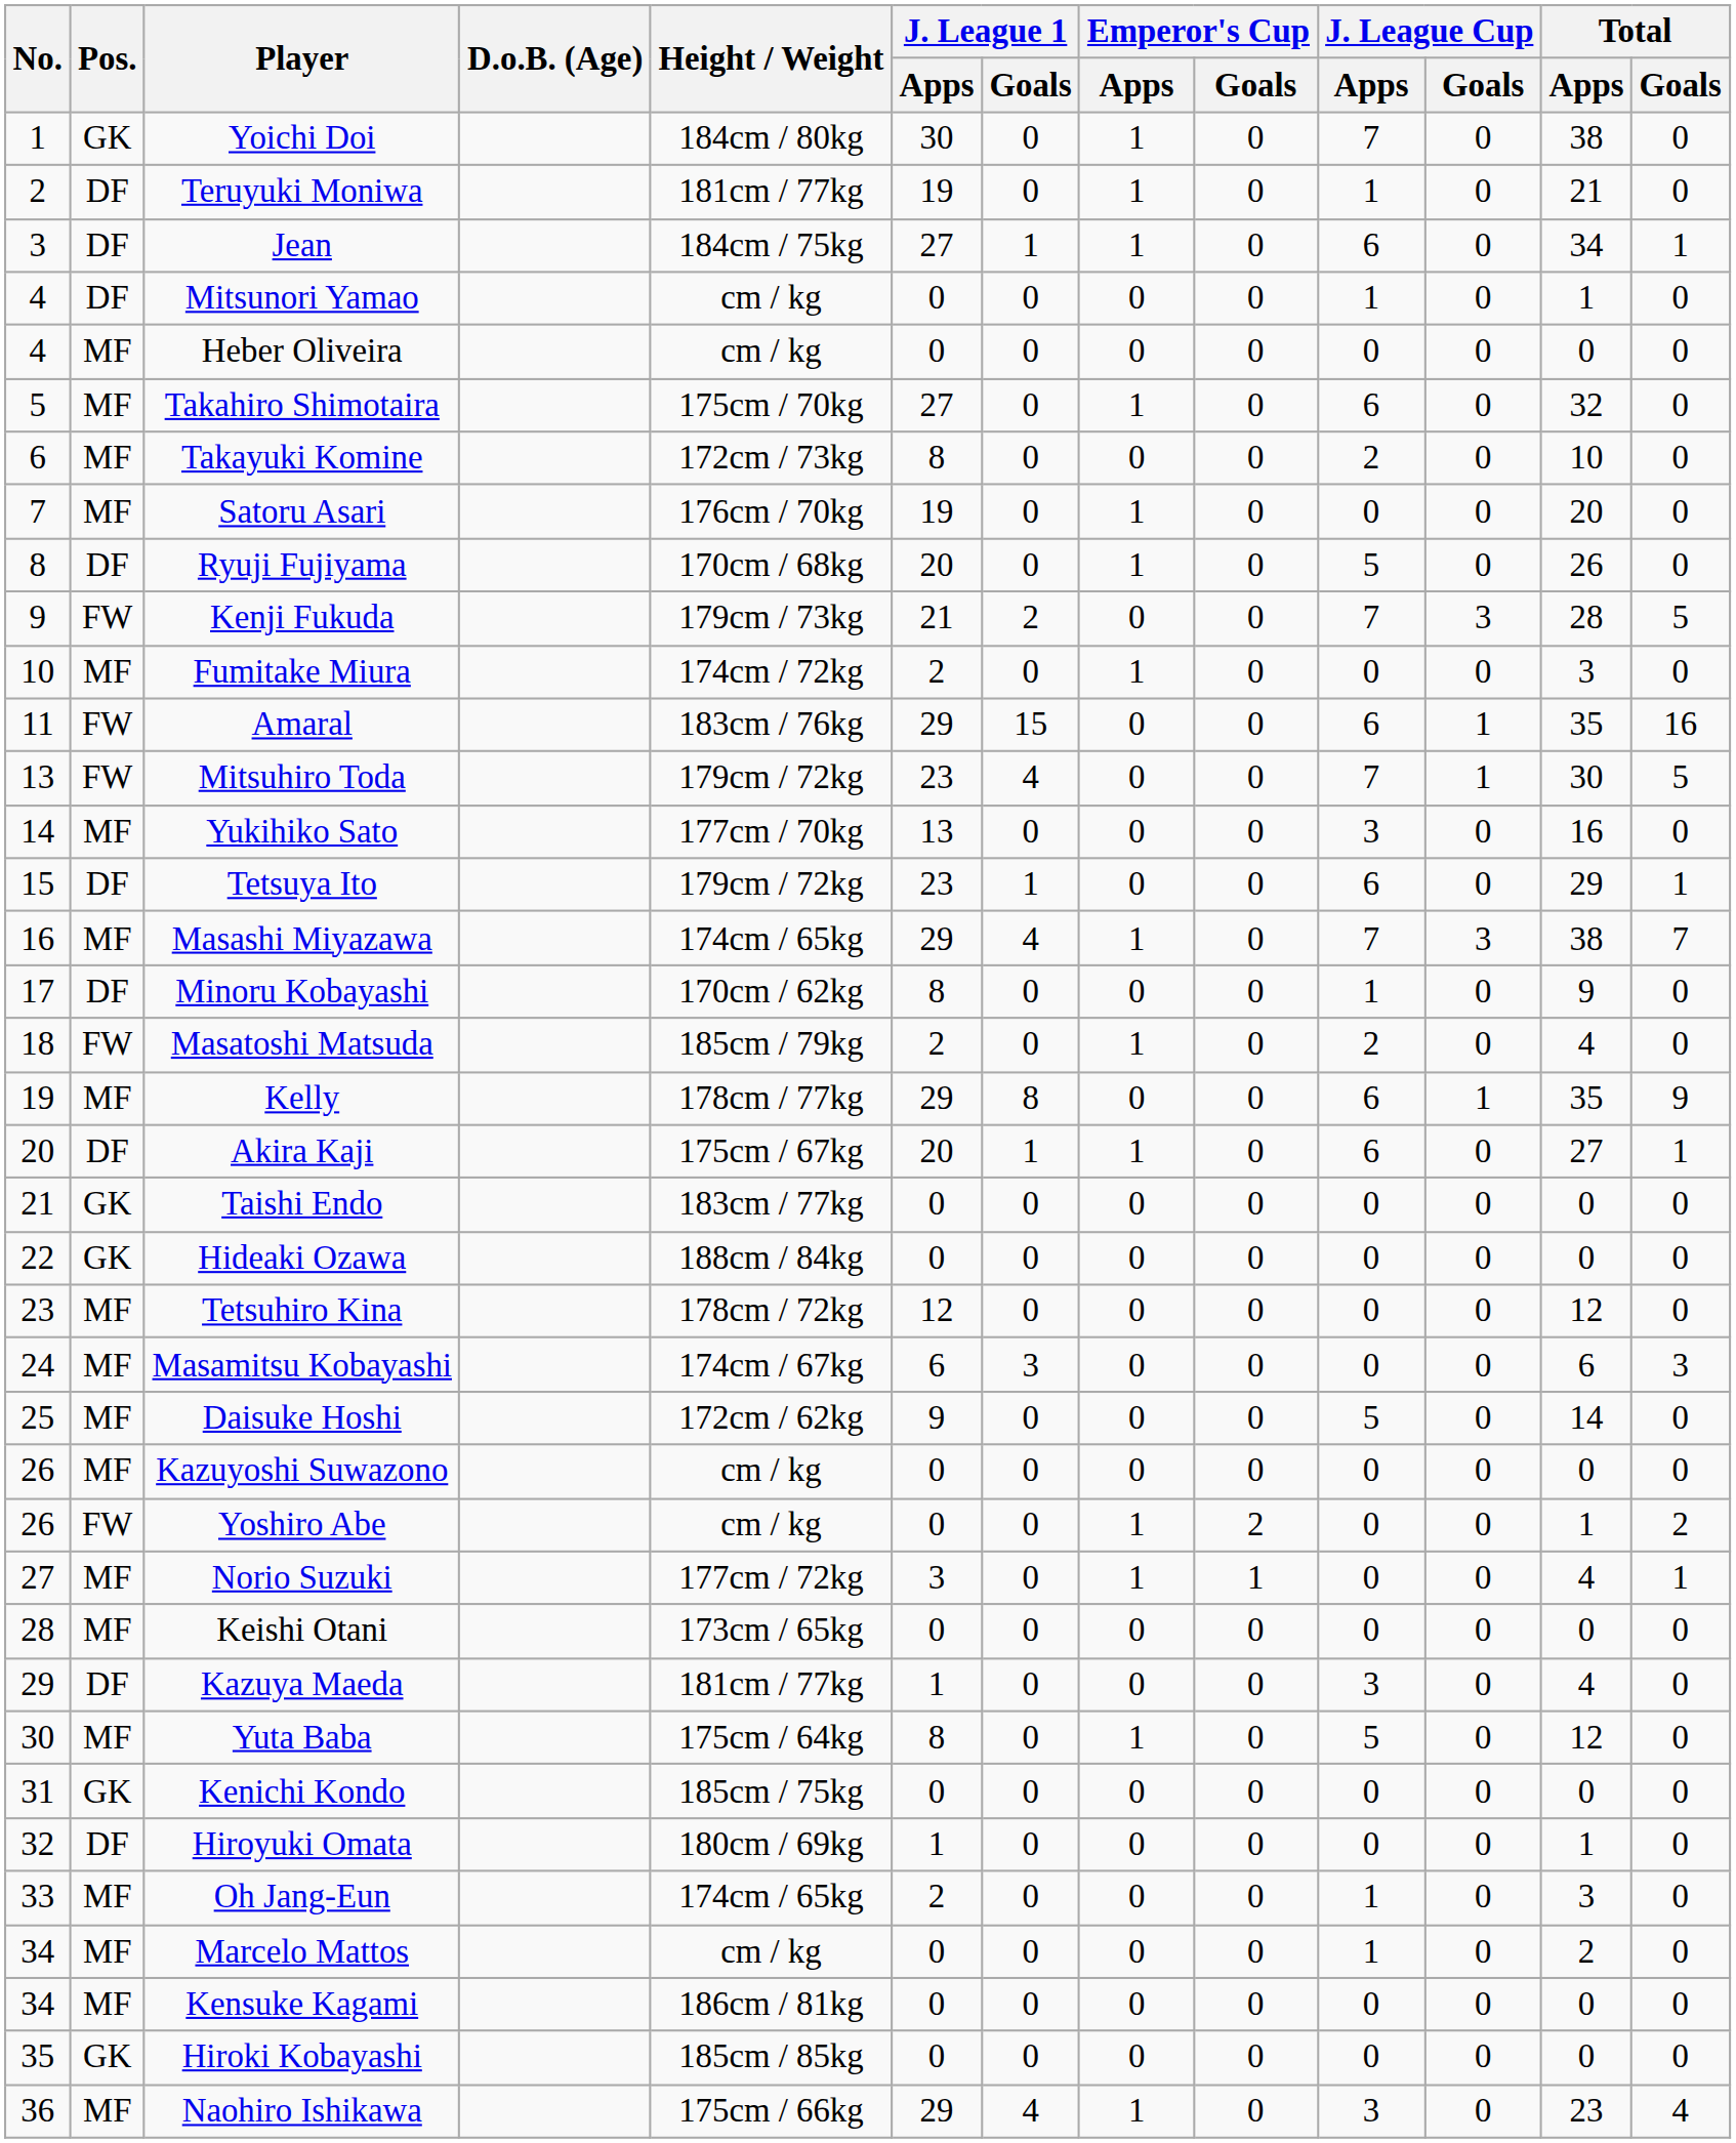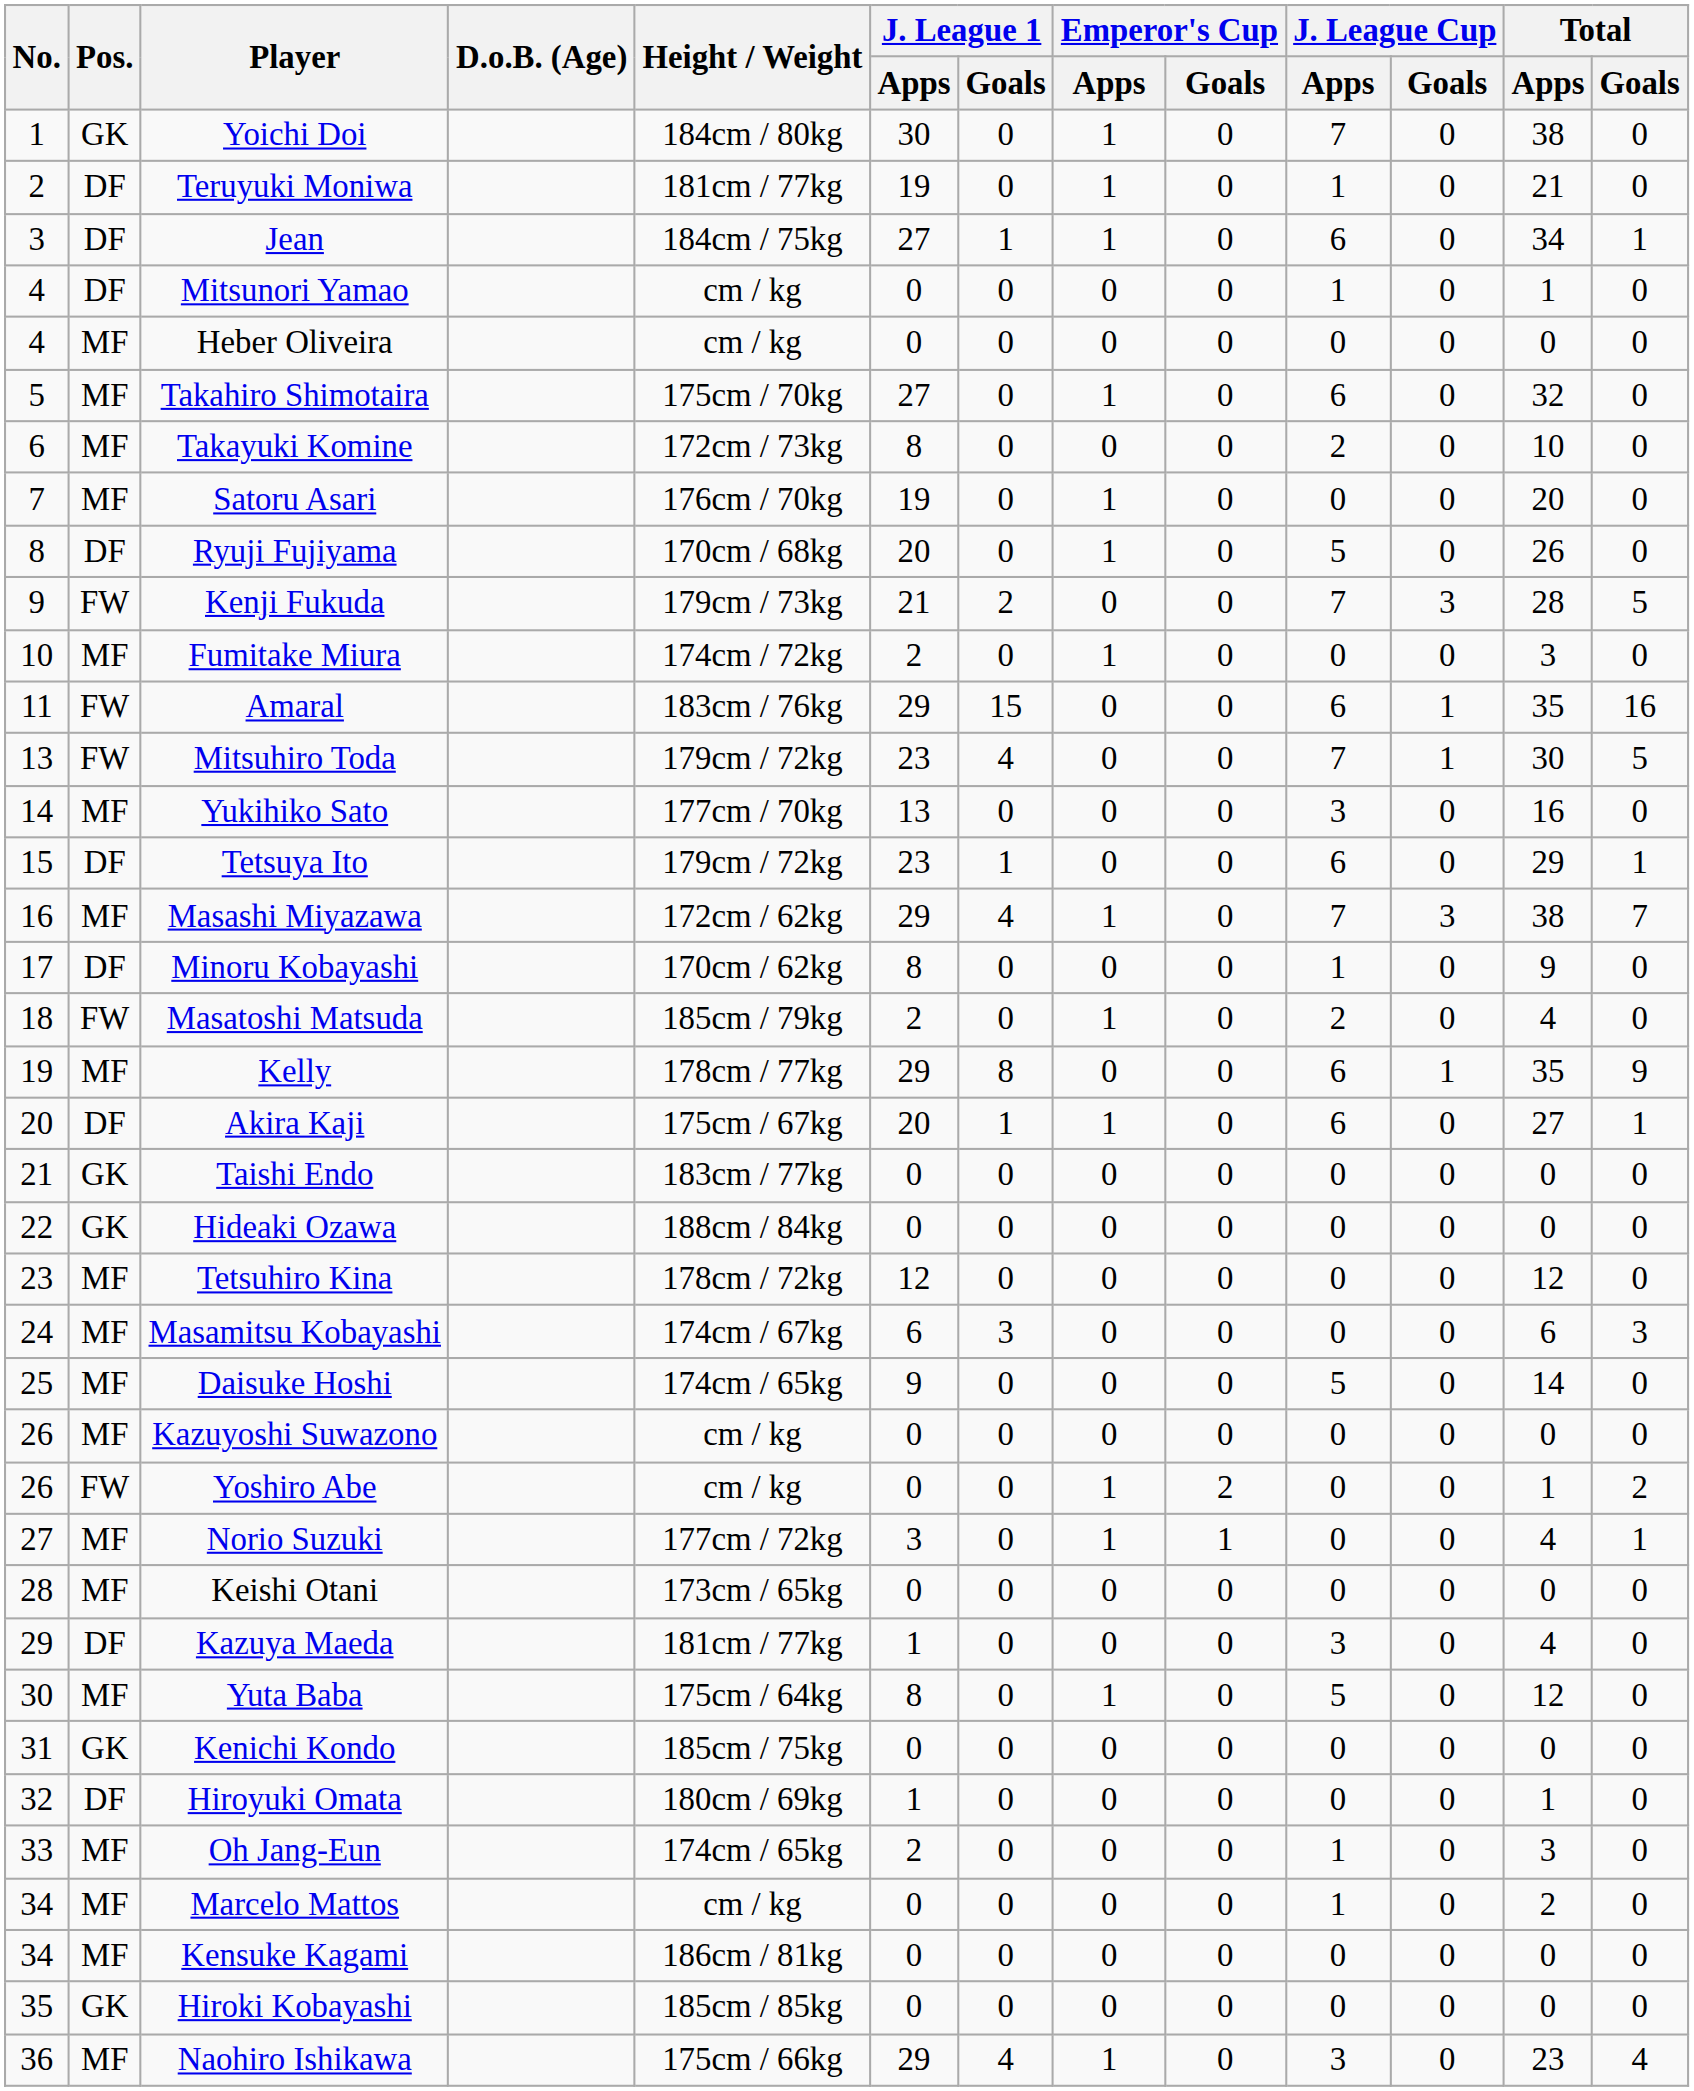Masashi Miyazawa | Height / Weight: 174cm / 65kg -> 172cm / 62kg
Daisuke Hoshi | Height / Weight: 172cm / 62kg -> 174cm / 65kg
